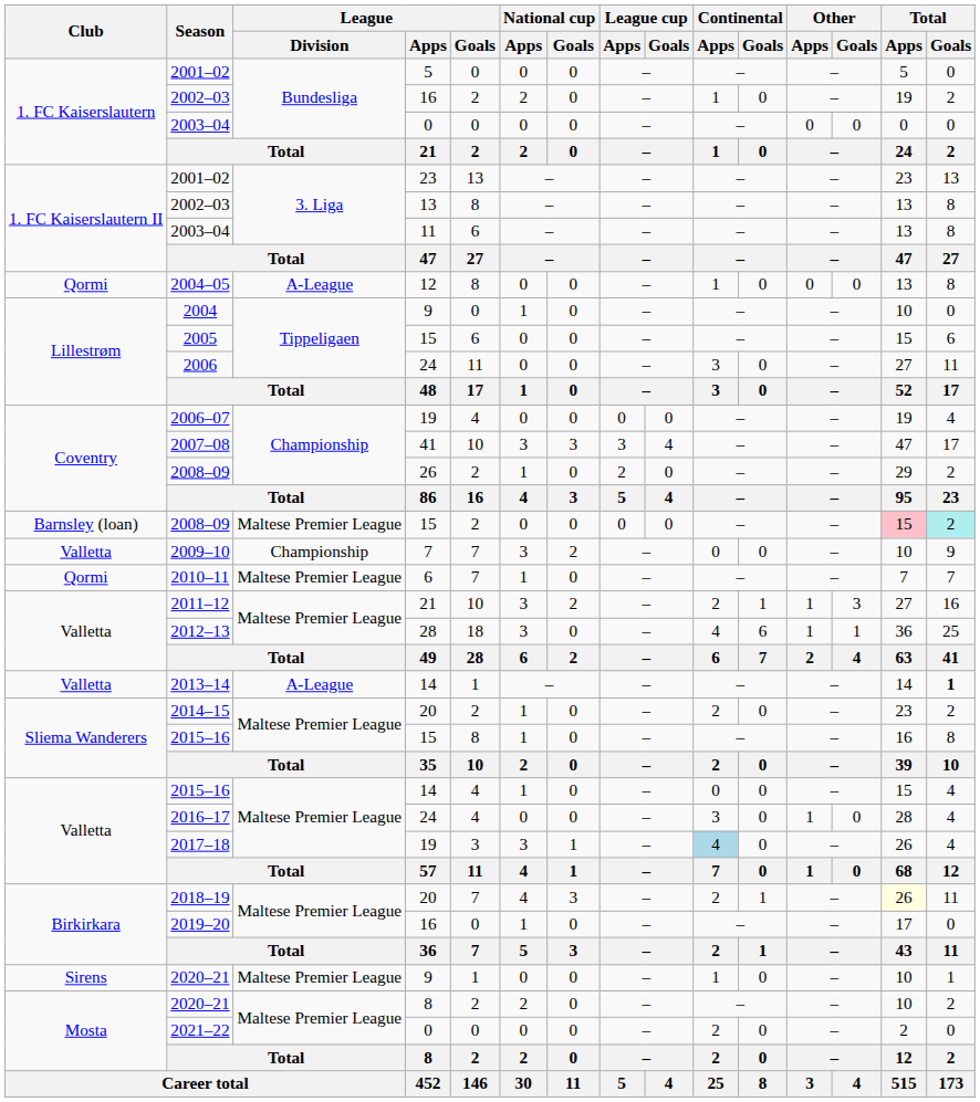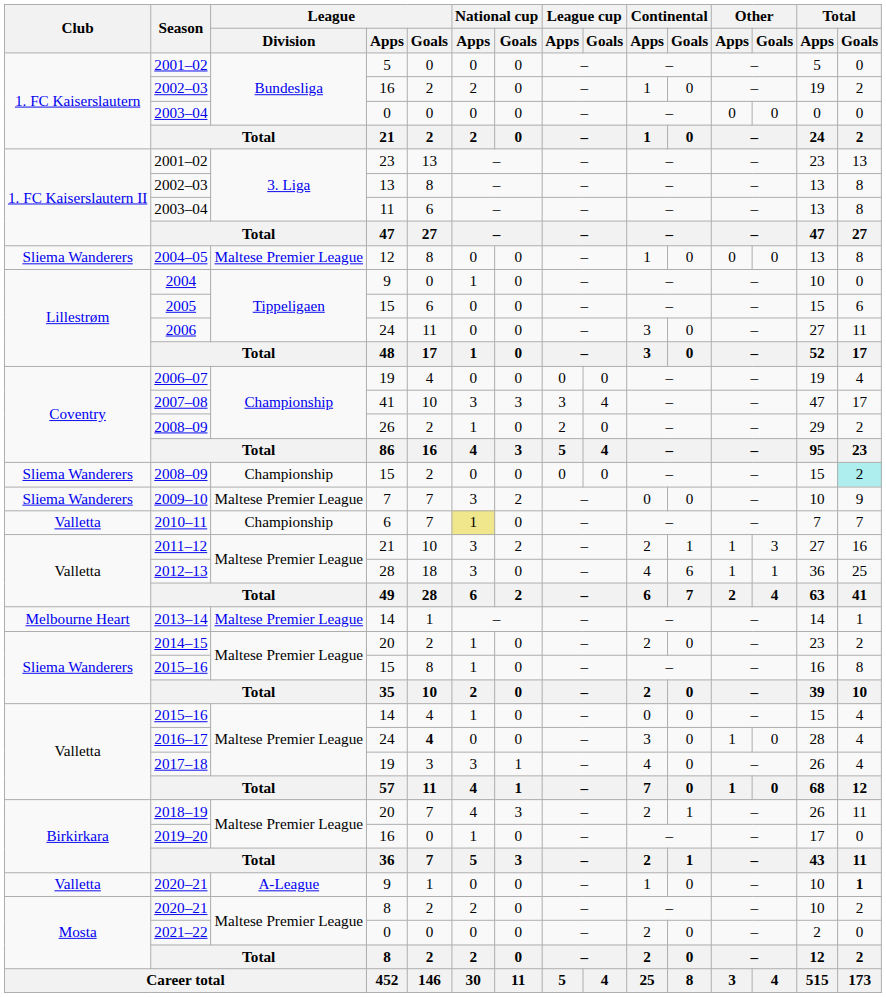2004–05 | Club: Qormi -> Sliema Wanderers
2004–05 | League / Division: A-League -> Maltese Premier League
2008–09 / 15 | Club: Barnsley (loan) -> Sliema Wanderers
2008–09 / 15 | League / Division: Maltese Premier League -> Championship
2008–09 / 15 | Total / Apps: pink background -> no background
2009–10 | Club: Valletta -> Sliema Wanderers
2009–10 | League / Division: Championship -> Maltese Premier League
2010–11 | Club: Qormi -> Valletta
2010–11 | League / Division: Maltese Premier League -> Championship
2010–11 | National cup / Apps: no background -> khaki background
2013–14 | Club: Valletta -> Melbourne Heart
2013–14 | League / Division: A-League -> Maltese Premier League
2013–14 | Total / Goals: bold -> normal
2016–17 | League / Goals: normal -> bold
2017–18 | Continental / Apps: lightblue background -> no background
2018–19 | Total / Apps: lightyellow background -> no background
2020–21 / 9 | Club: Sirens -> Valletta
2020–21 / 9 | League / Division: Maltese Premier League -> A-League
2020–21 / 9 | Total / Goals: normal -> bold
